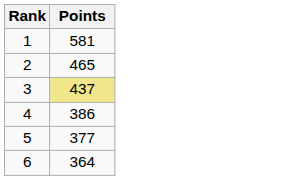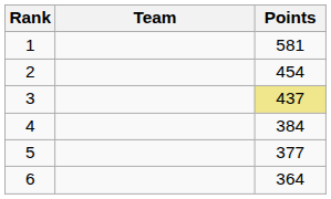+ column: Team
2 | Points: 465 -> 454
4 | Points: 386 -> 384
